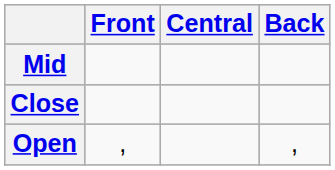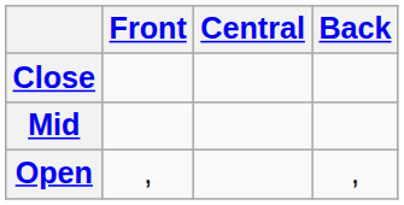rows swapped: Close <-> Mid
